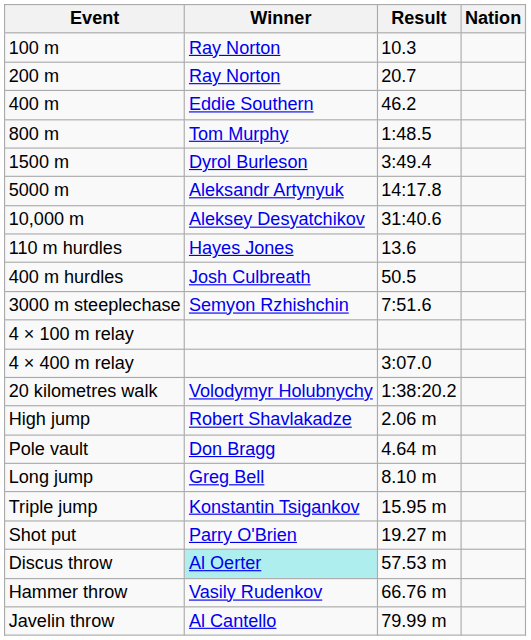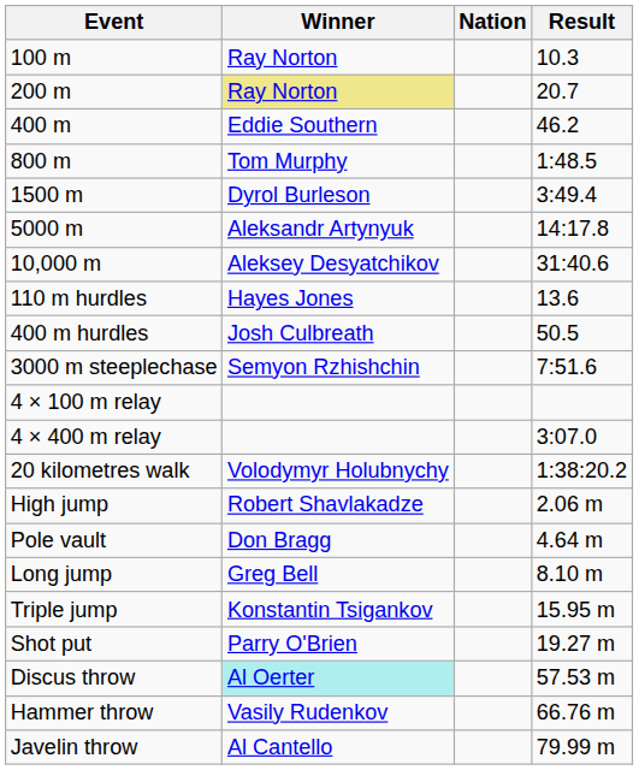columns swapped: Result <-> Nation
200 m | Winner: no background -> khaki background
